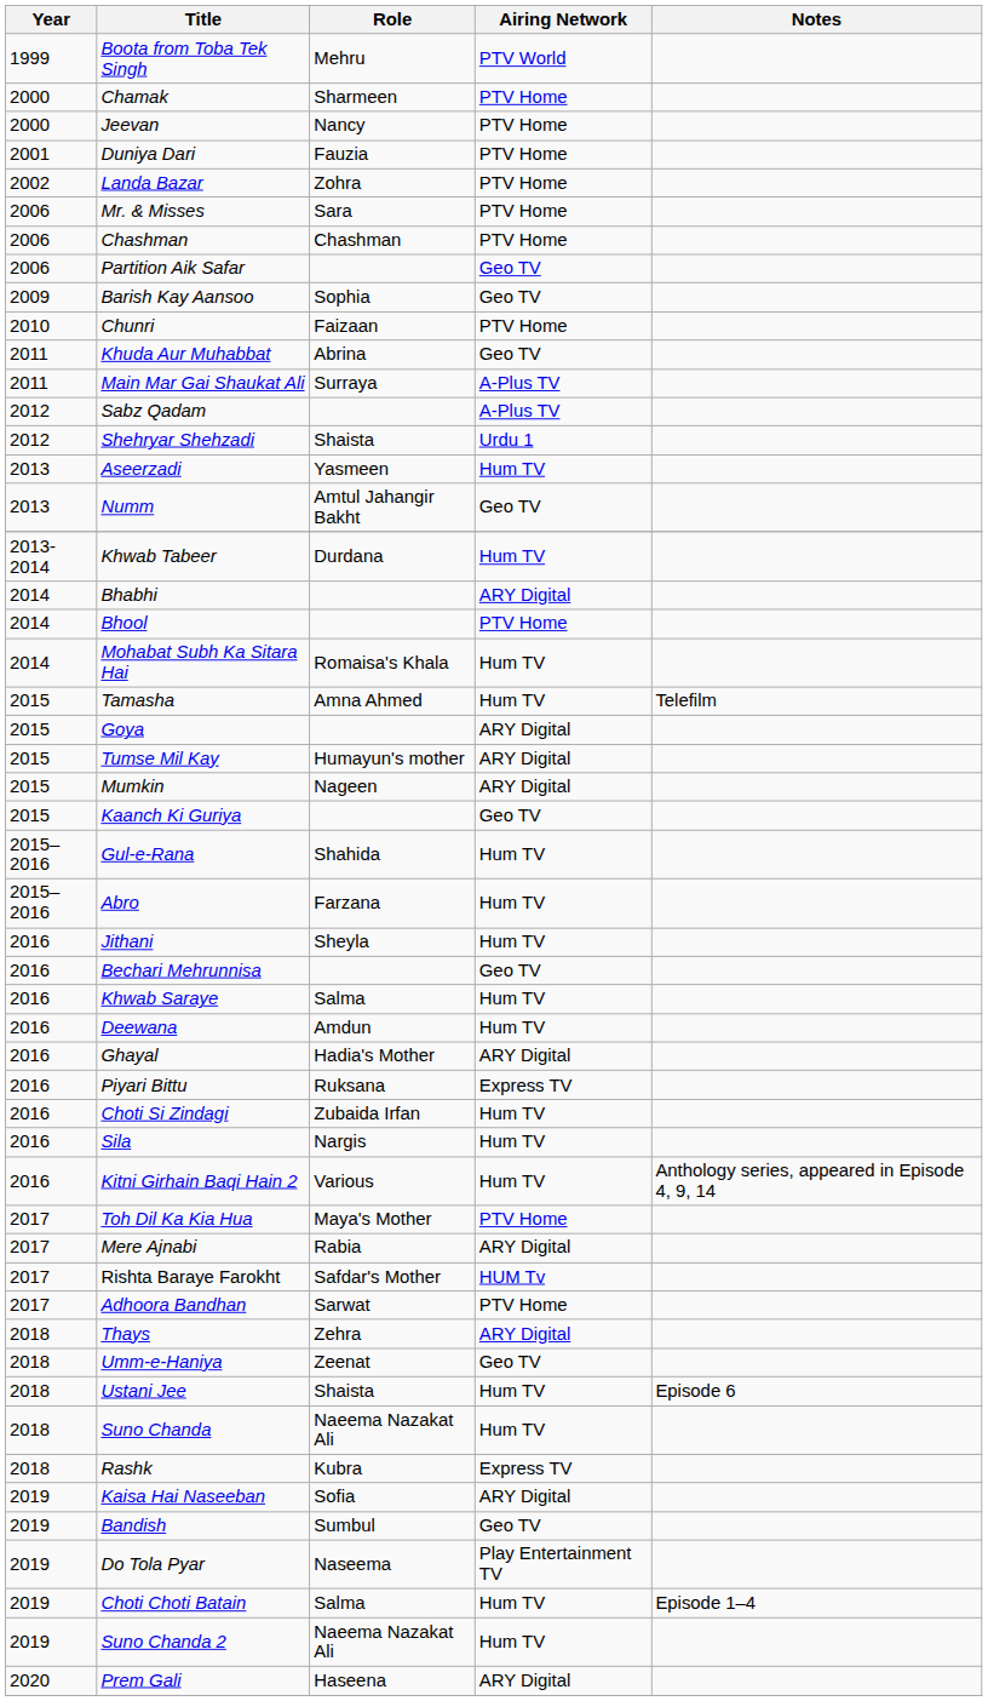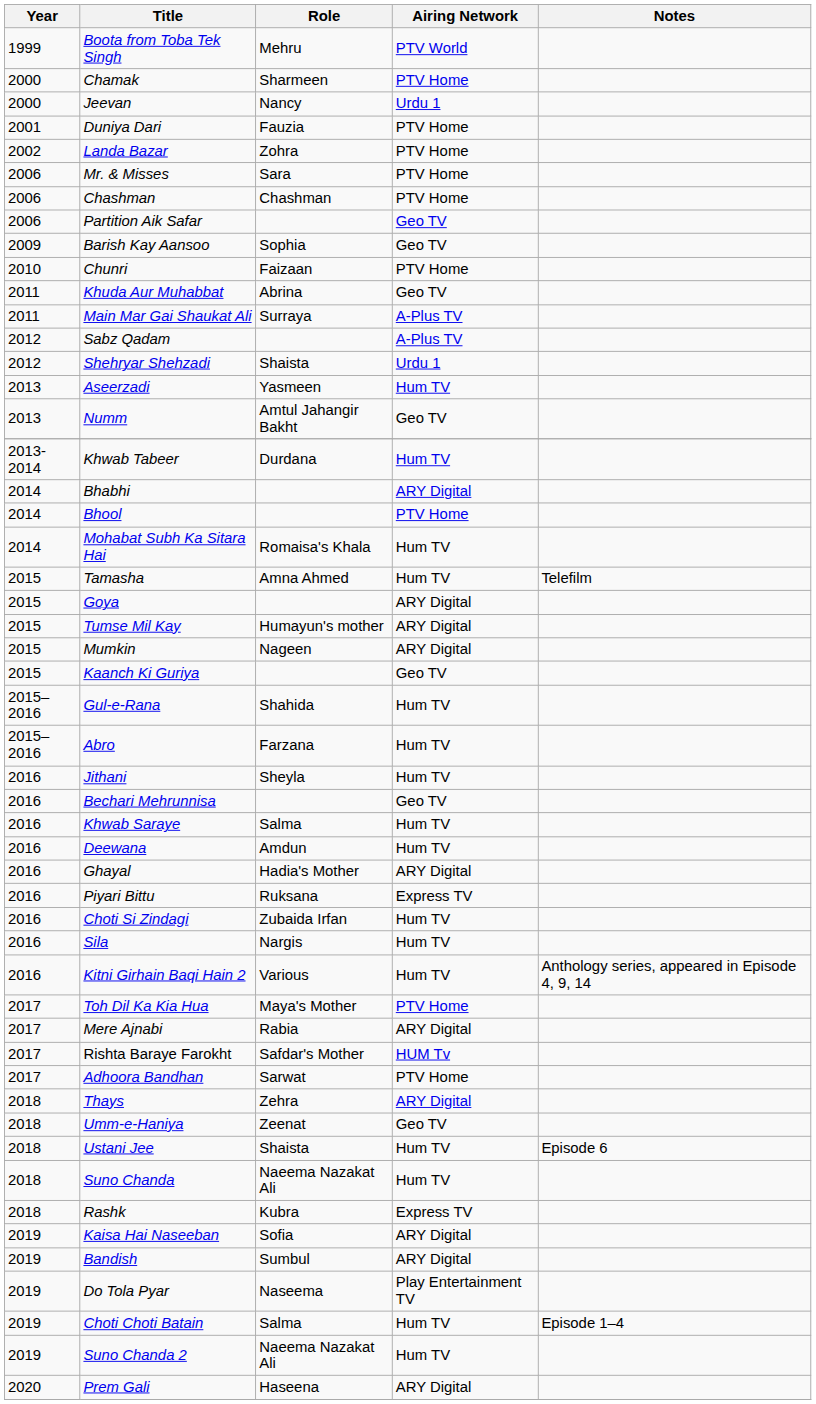Jeevan | Airing Network: PTV Home -> Urdu 1
Bandish | Airing Network: Geo TV -> ARY Digital
